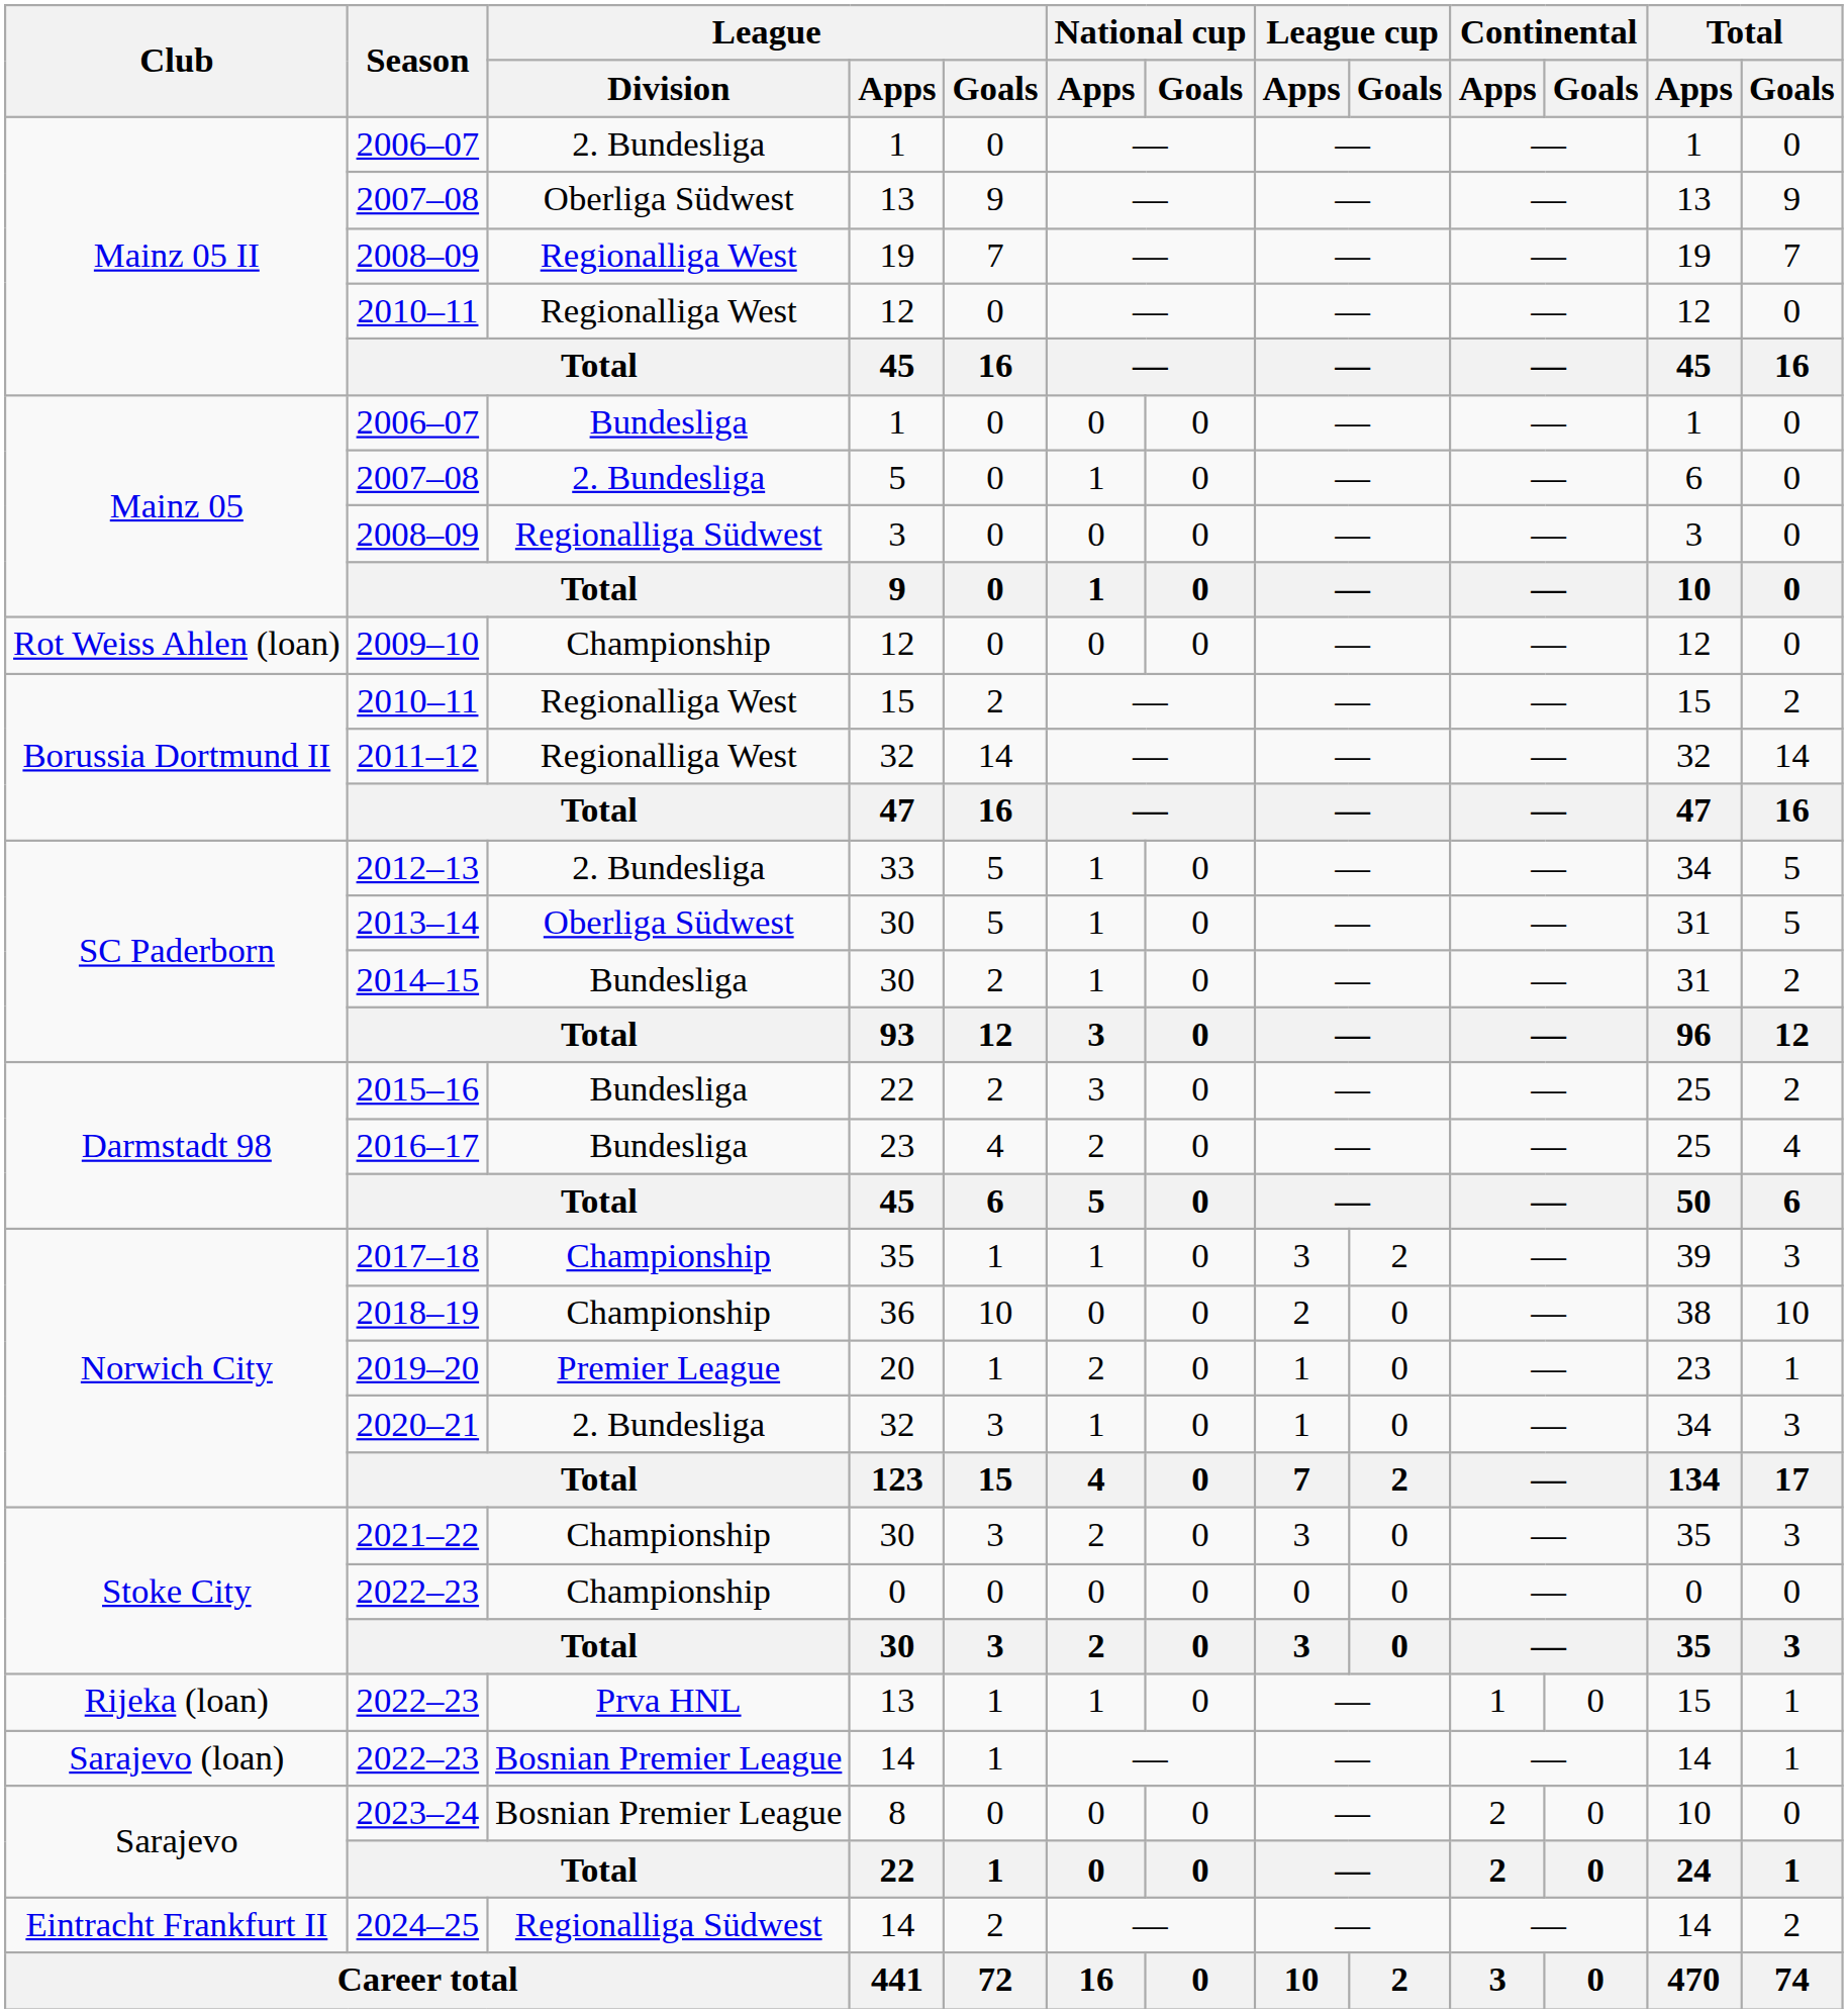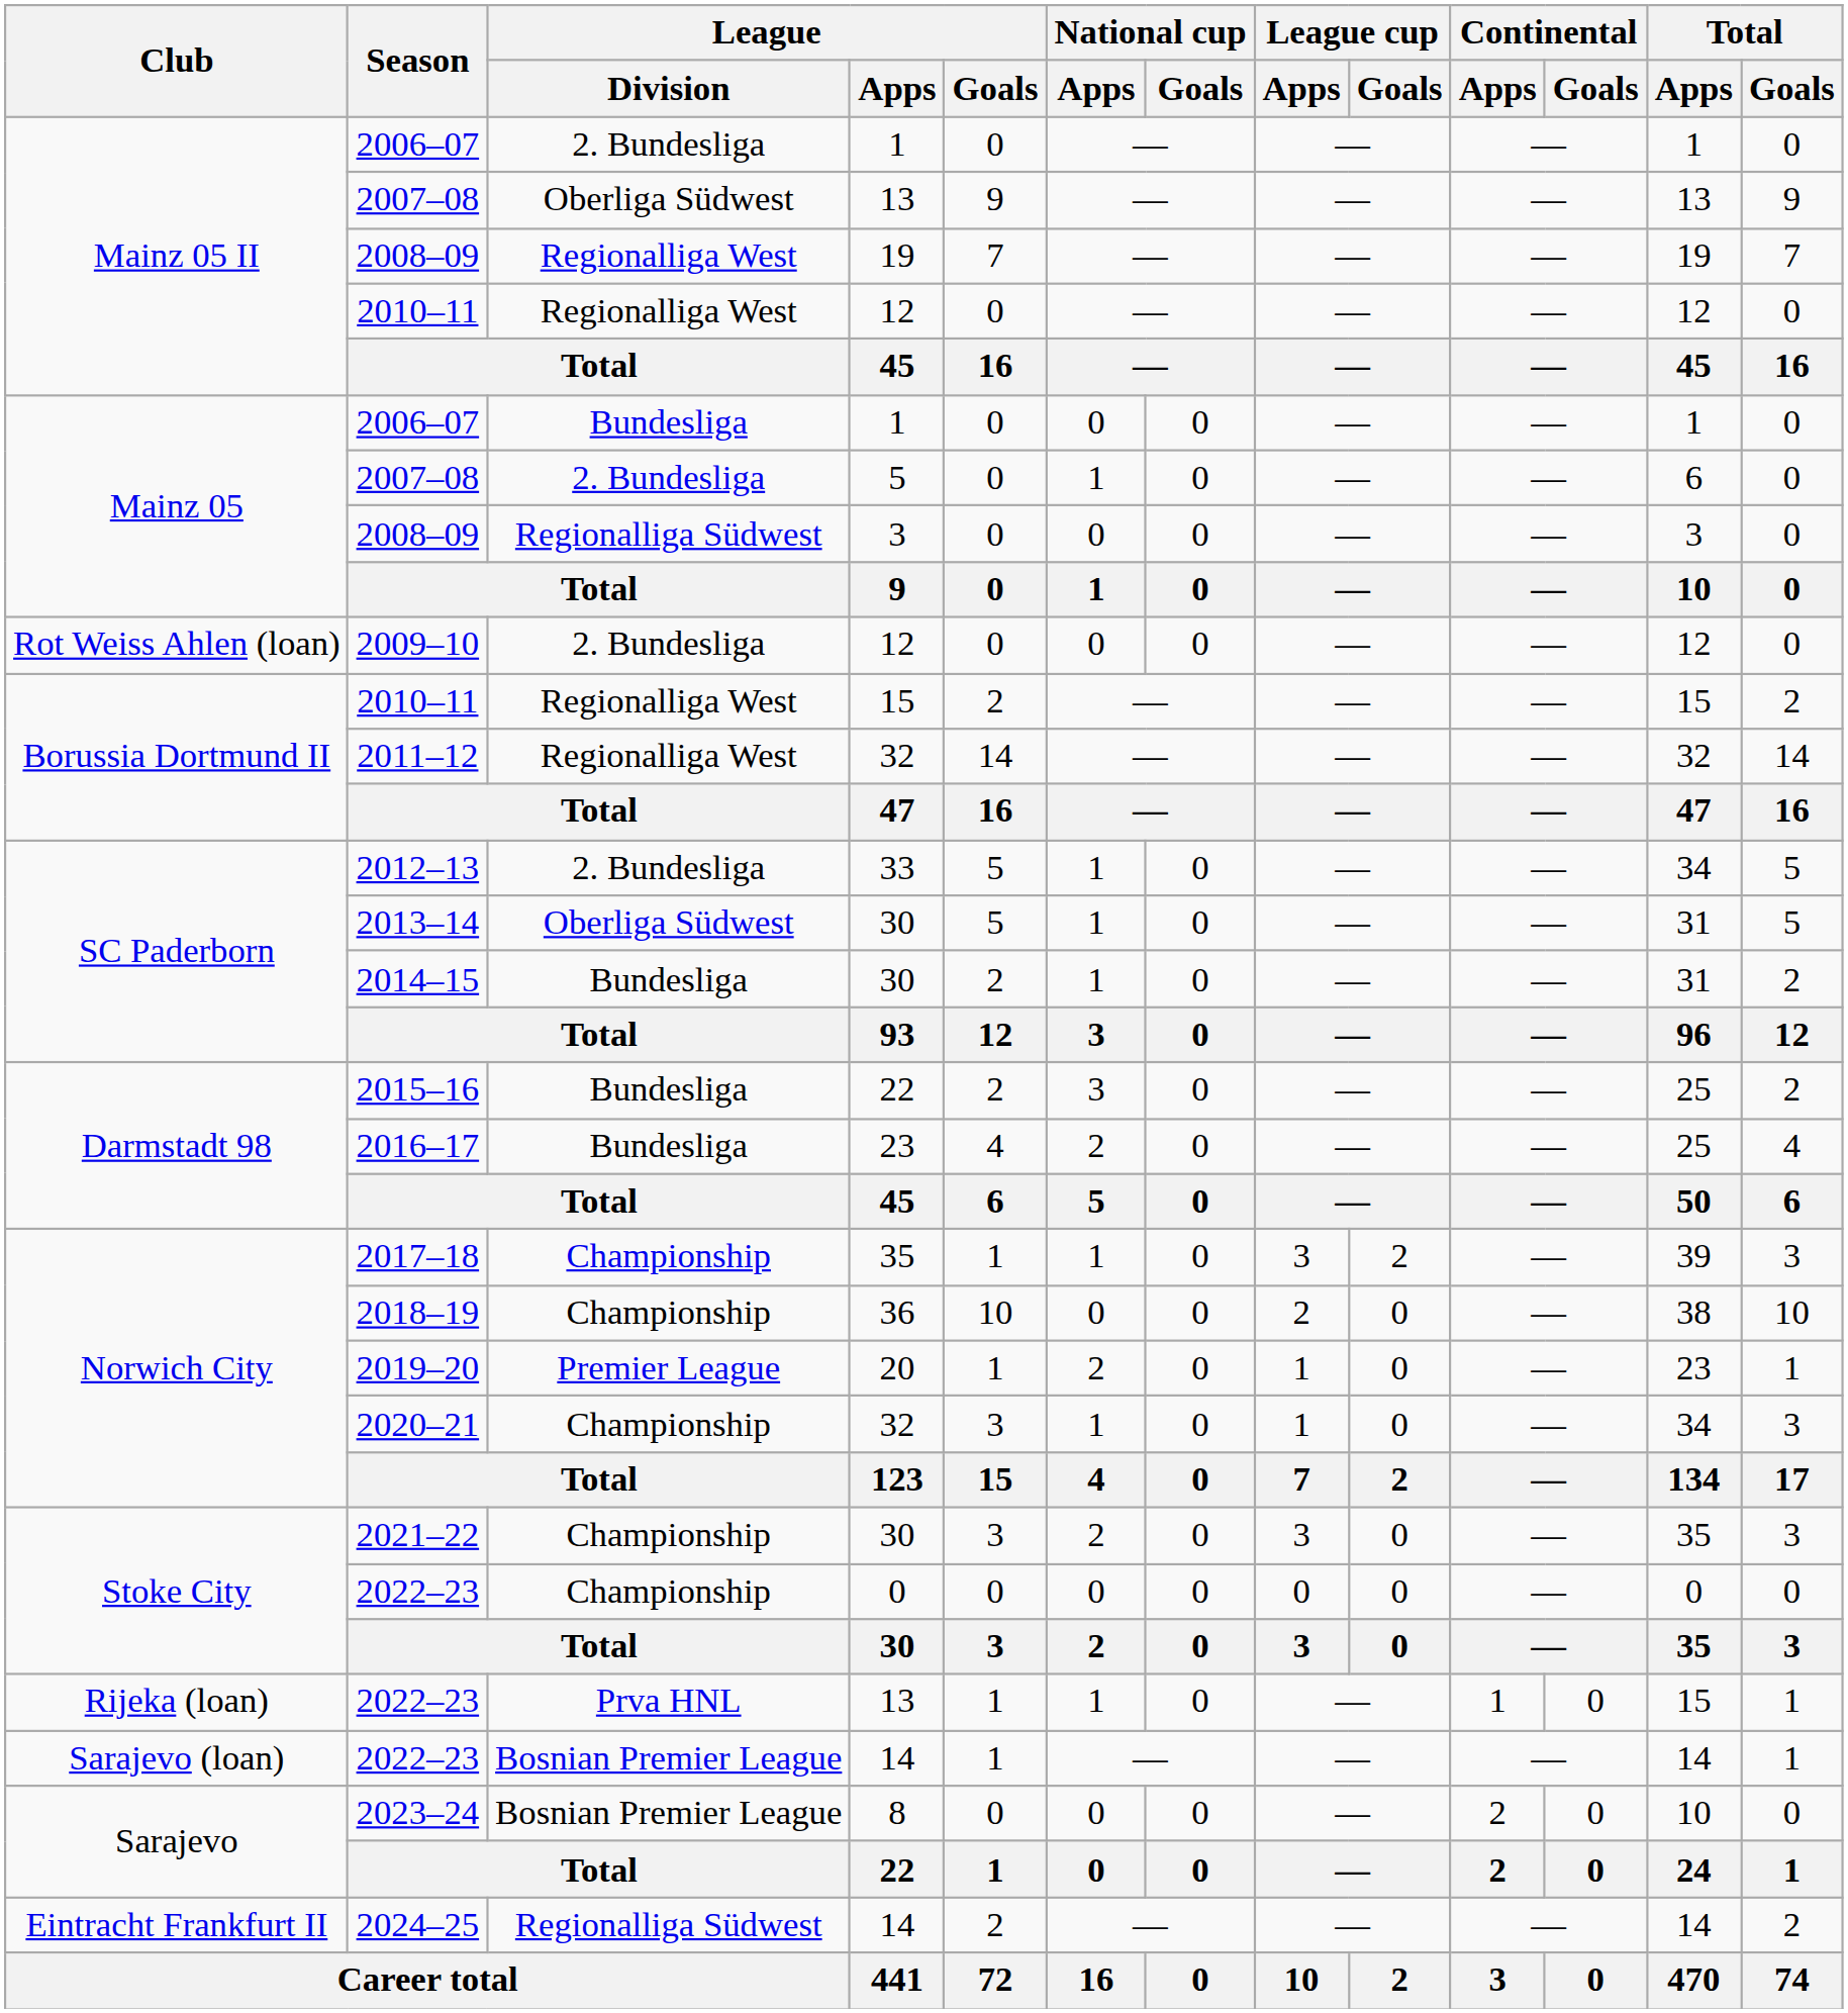2009–10 | League / Division: Championship -> 2. Bundesliga
2020–21 | League / Division: 2. Bundesliga -> Championship
